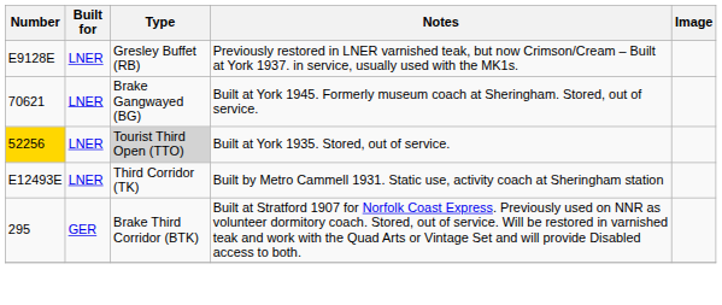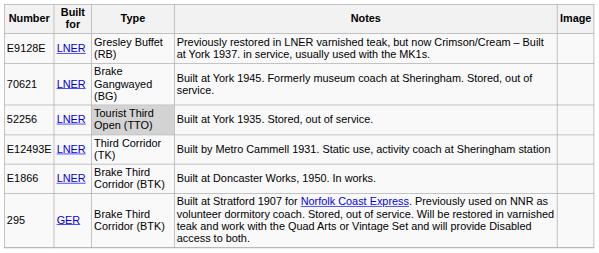Built at York 1935. Stored, out of service. | Number: gold background -> no background
+ row: E1866 | LNER | Brake Third Corridor (BTK) | Built at Doncaster Works, 1950. In works.
